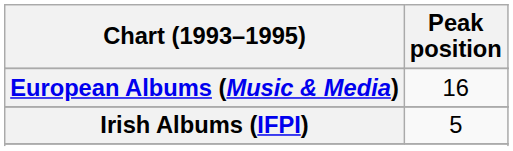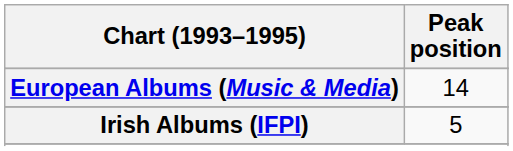European Albums (Music & Media) | Peak position: 16 -> 14
